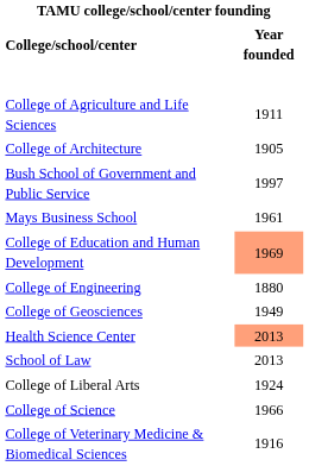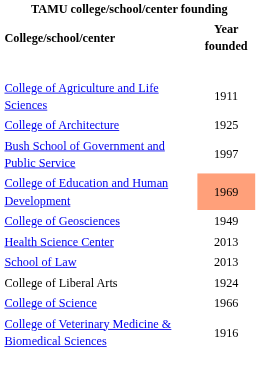College of Architecture | Year founded: 1905 -> 1925
- row: Mays Business School | 1961
- row: College of Engineering | 1880
Health Science Center | Year founded: lightsalmon background -> no background
